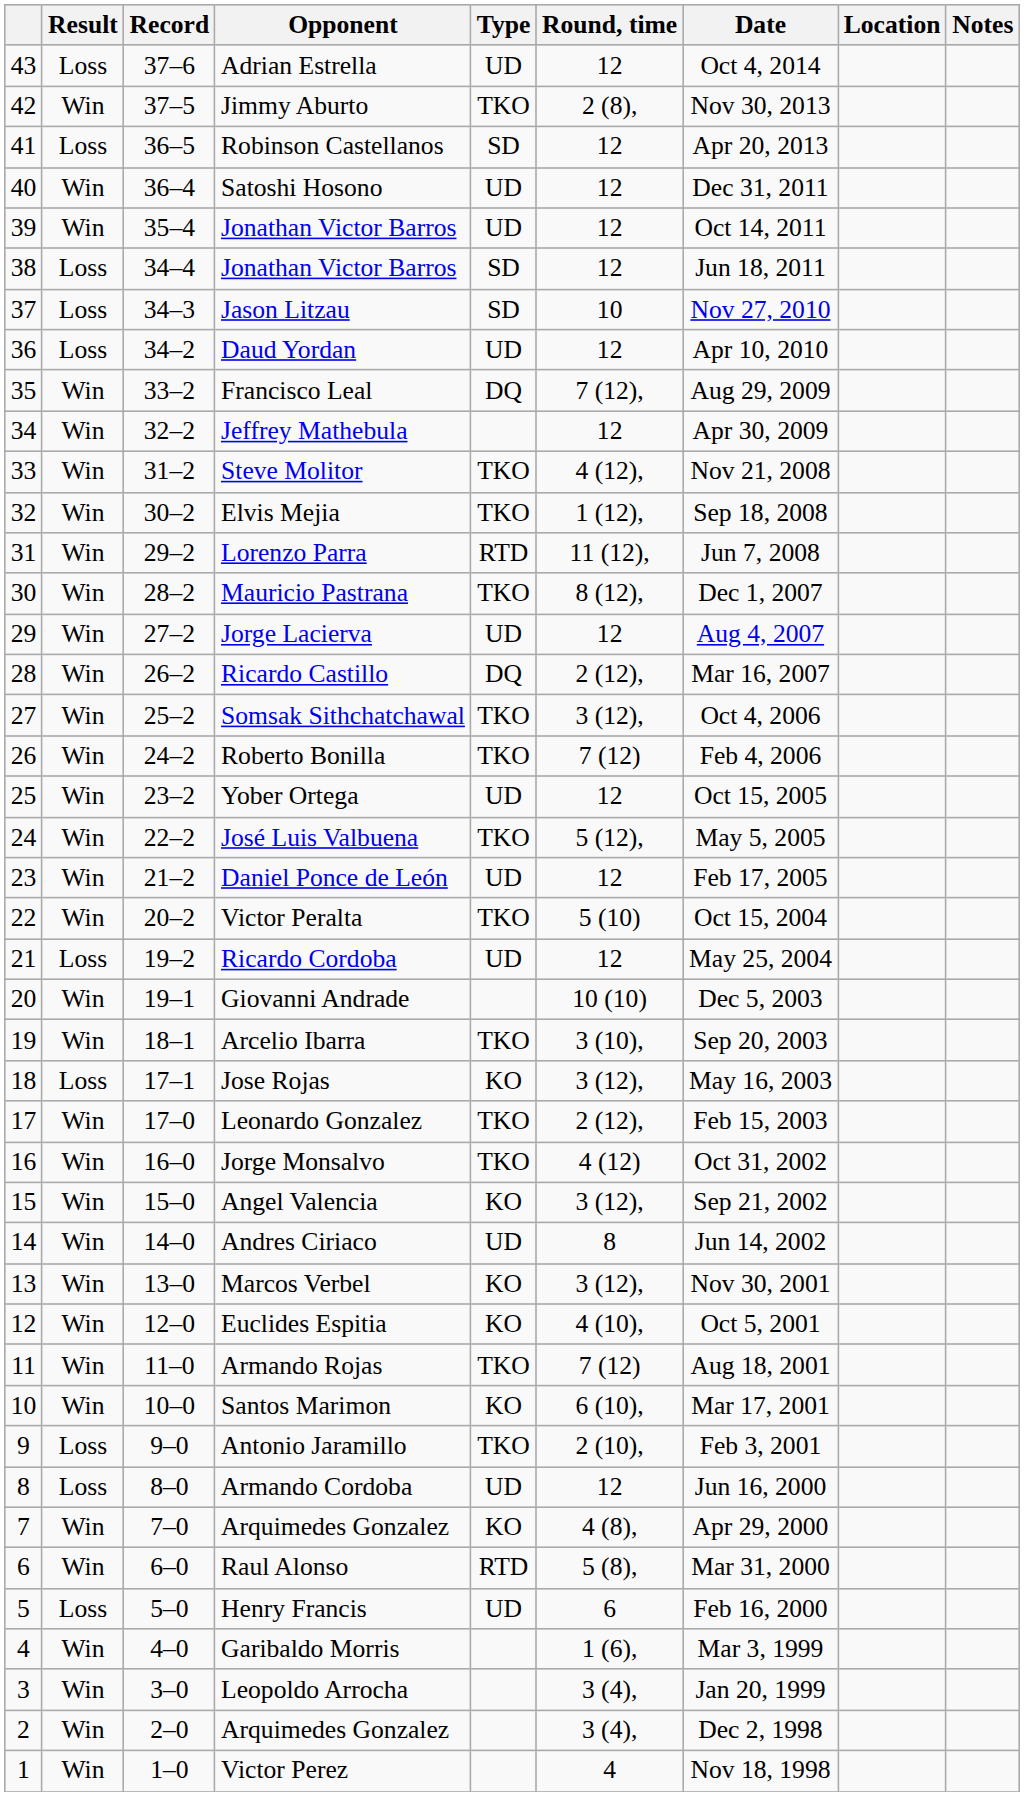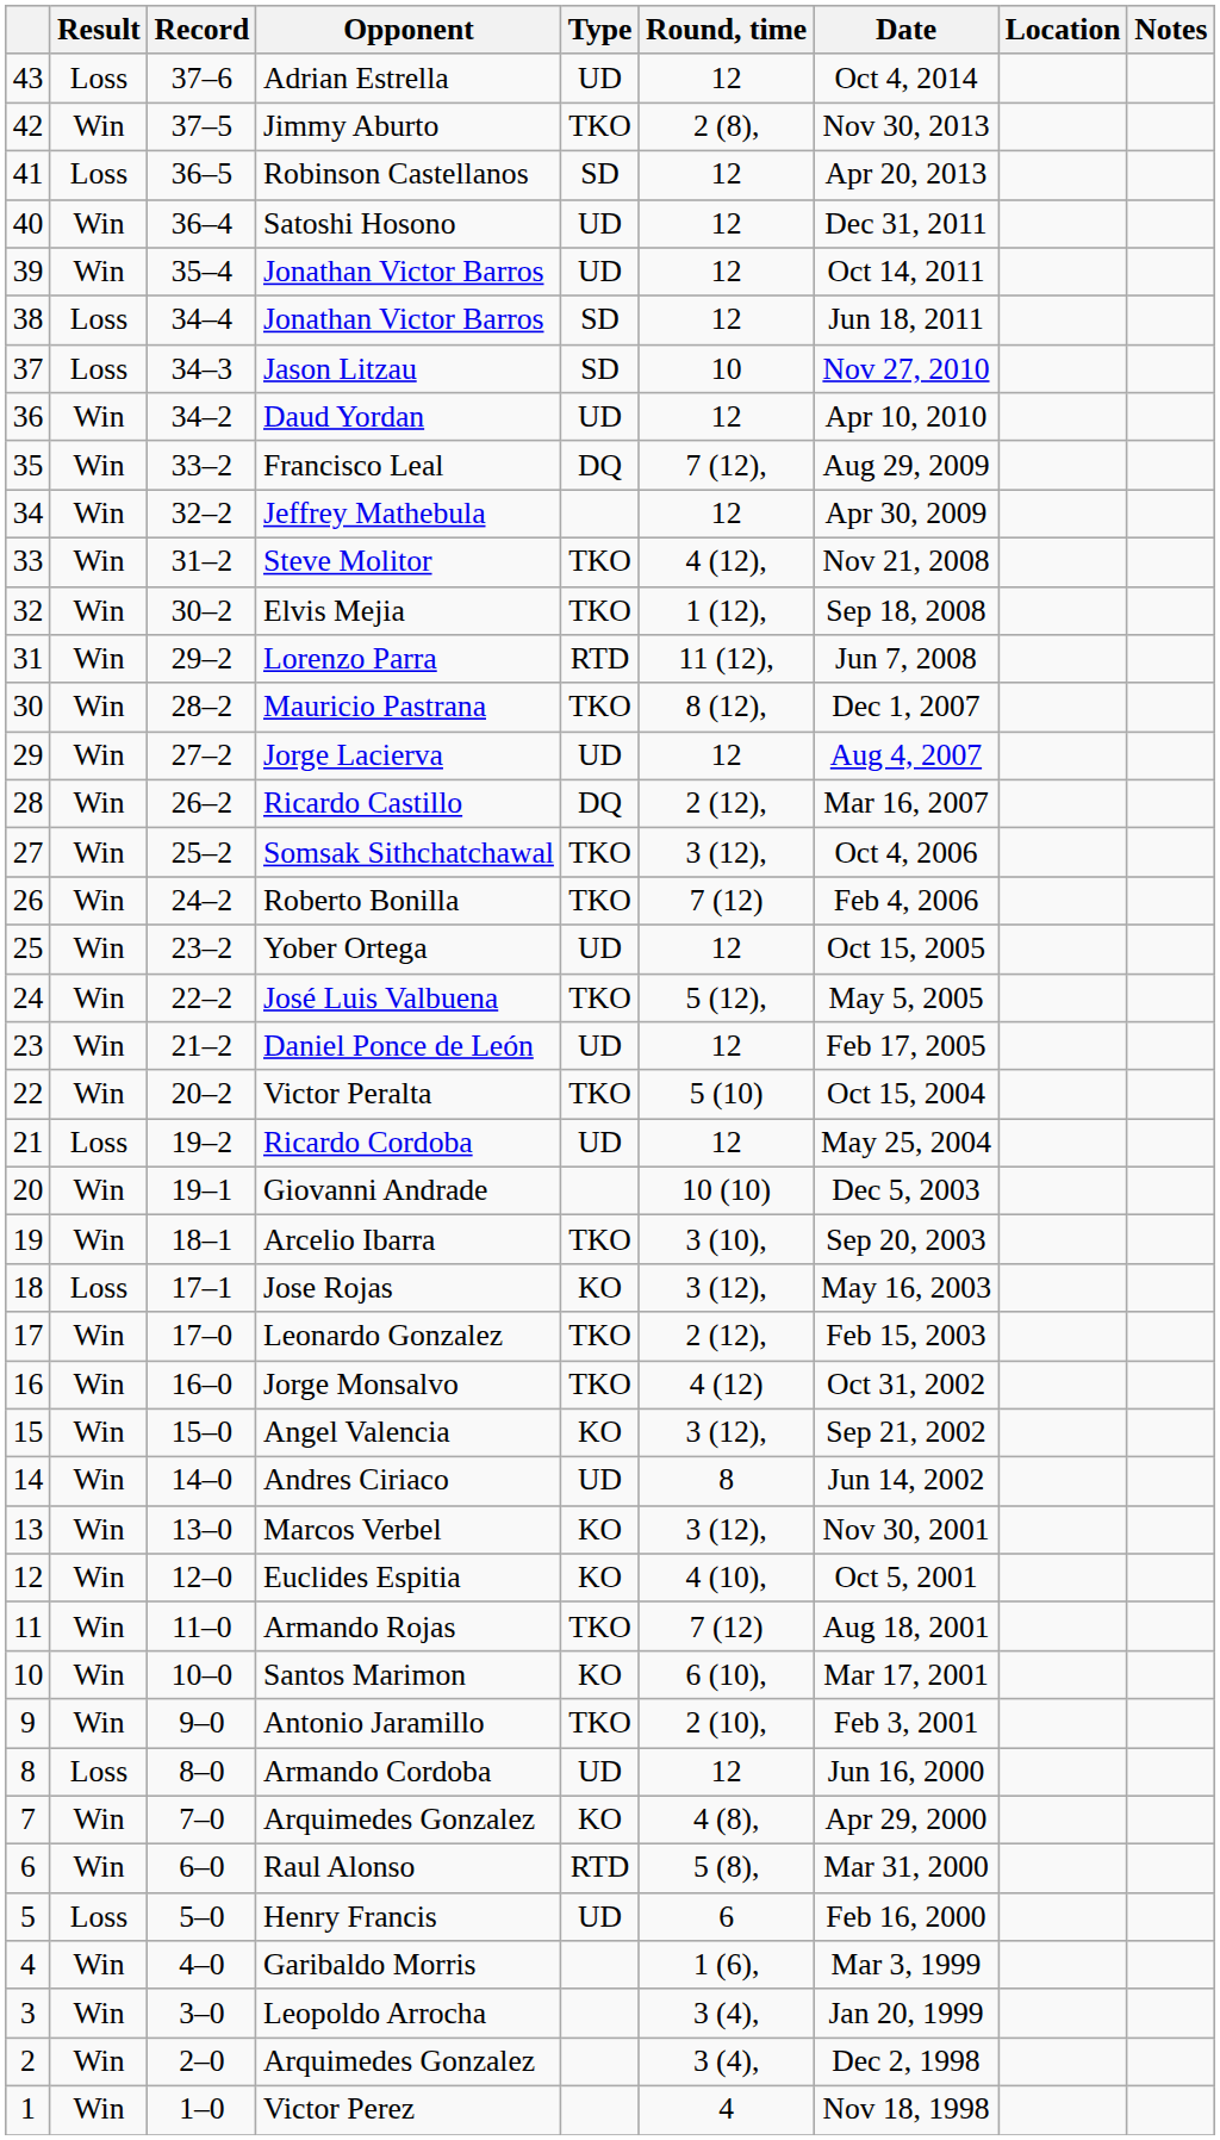Daud Yordan | Result: Loss -> Win
Antonio Jaramillo | Result: Loss -> Win
